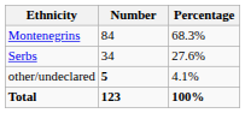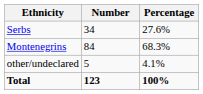rows swapped: Montenegrins <-> Serbs
other/undeclared | Number: bold -> normal
